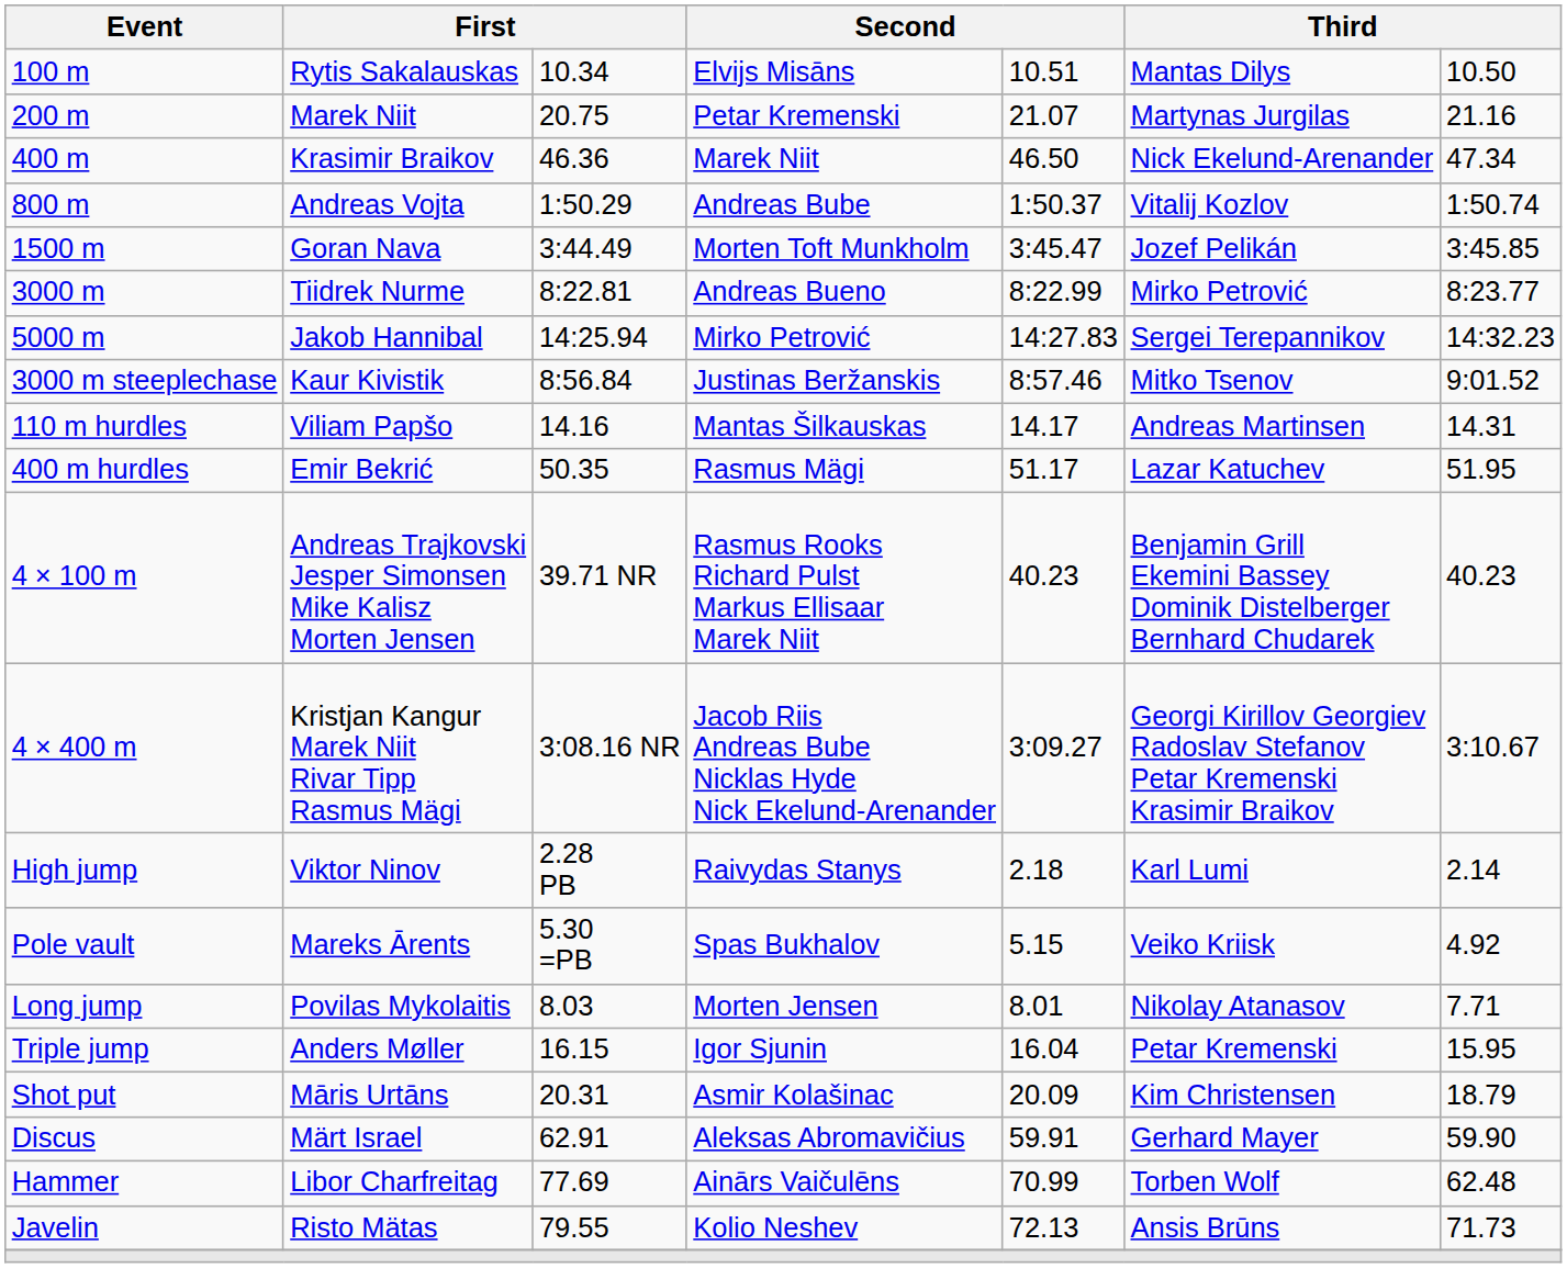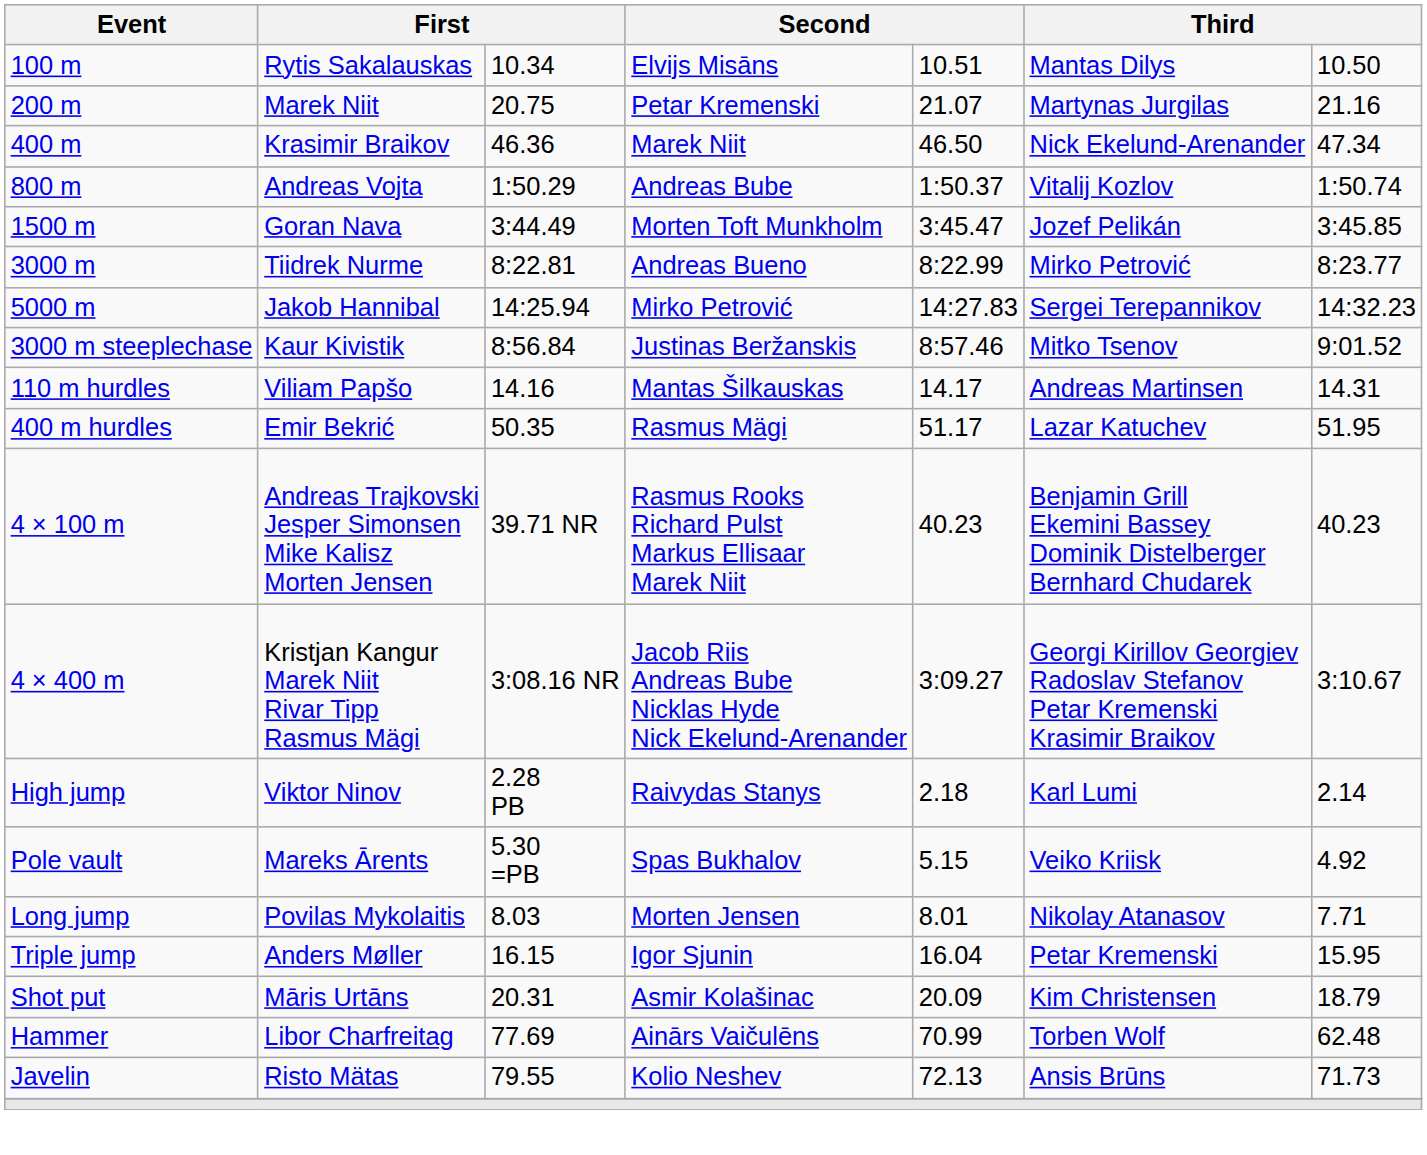- row: Discus | Märt Israel | 62.91 | Aleksas Abromavičius | 59.91 | Gerhard Mayer | 59.90
